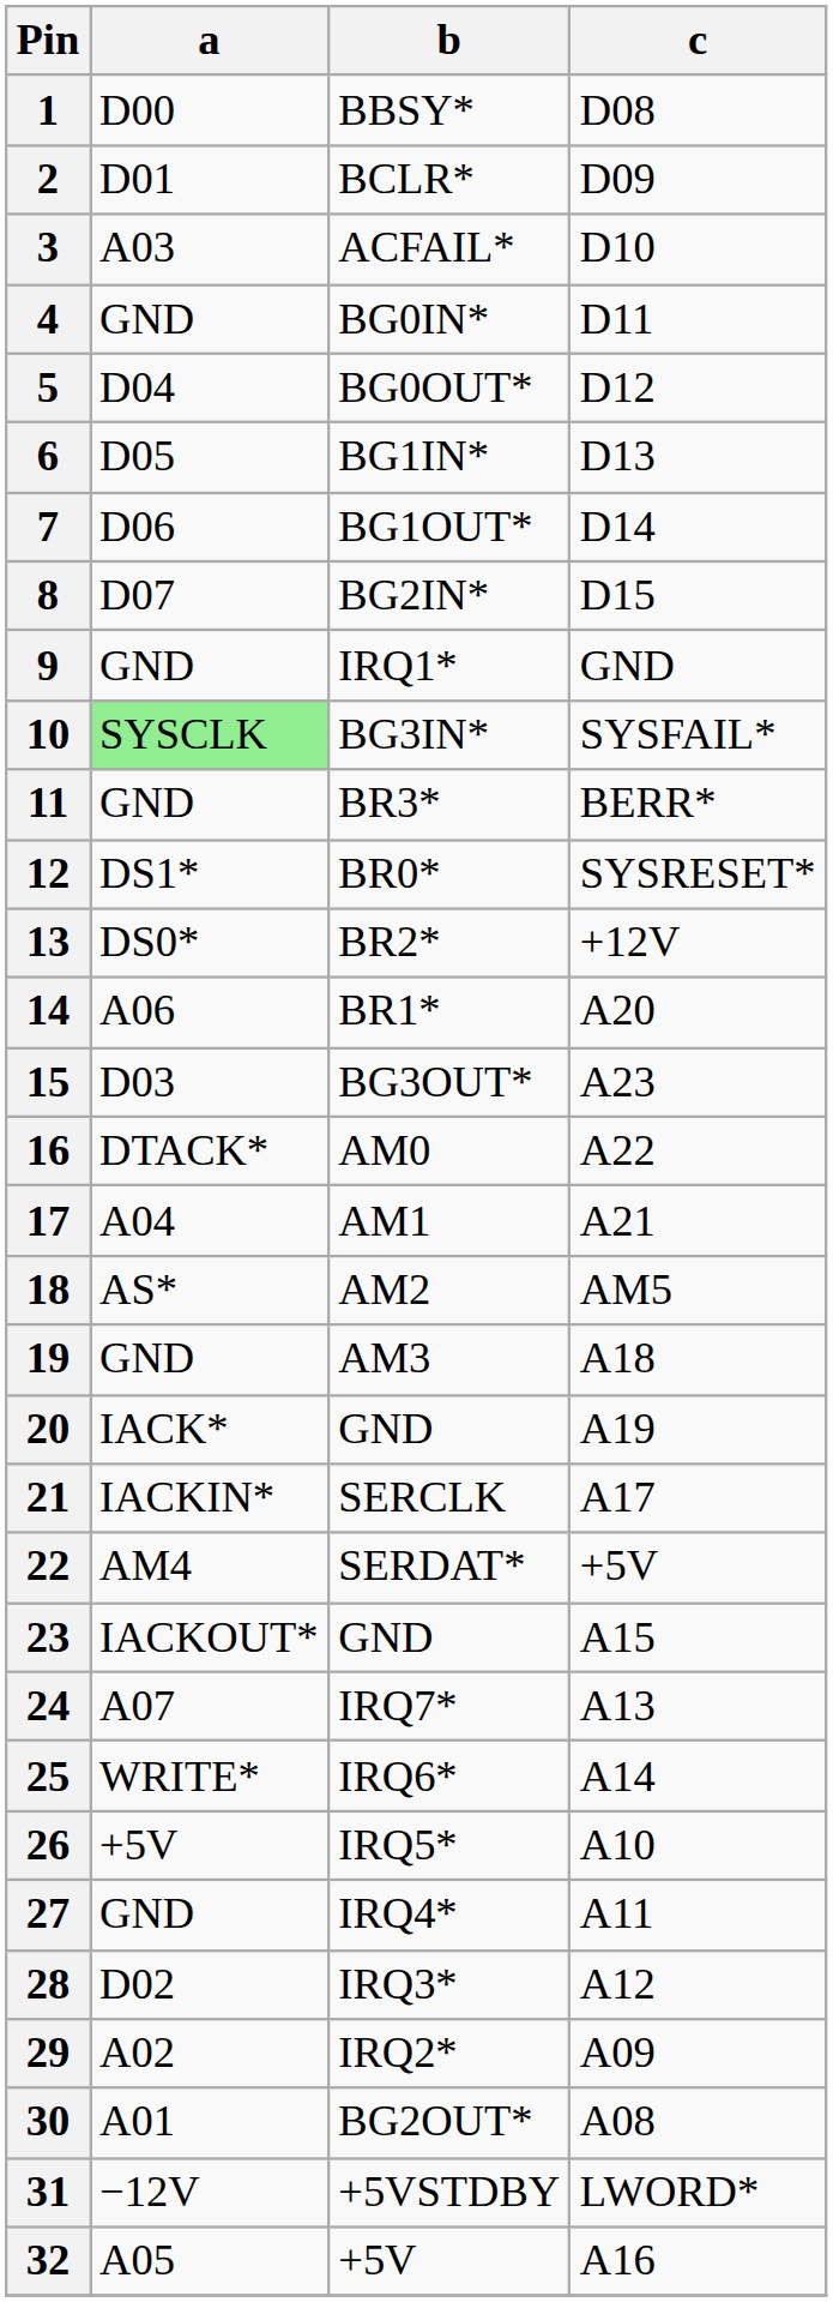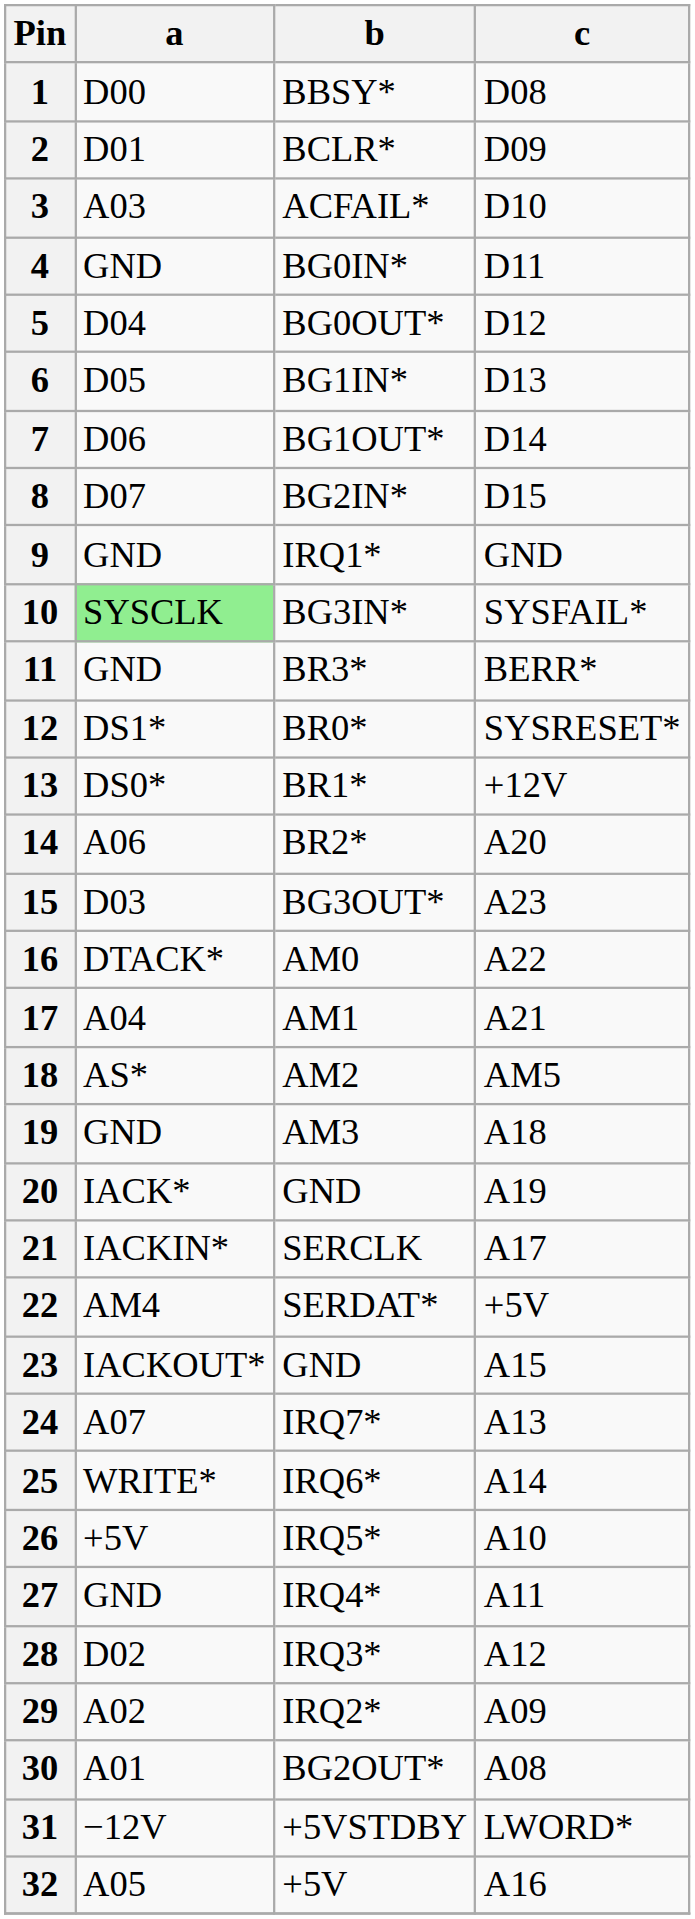13 | b: BR2* -> BR1*
14 | b: BR1* -> BR2*
